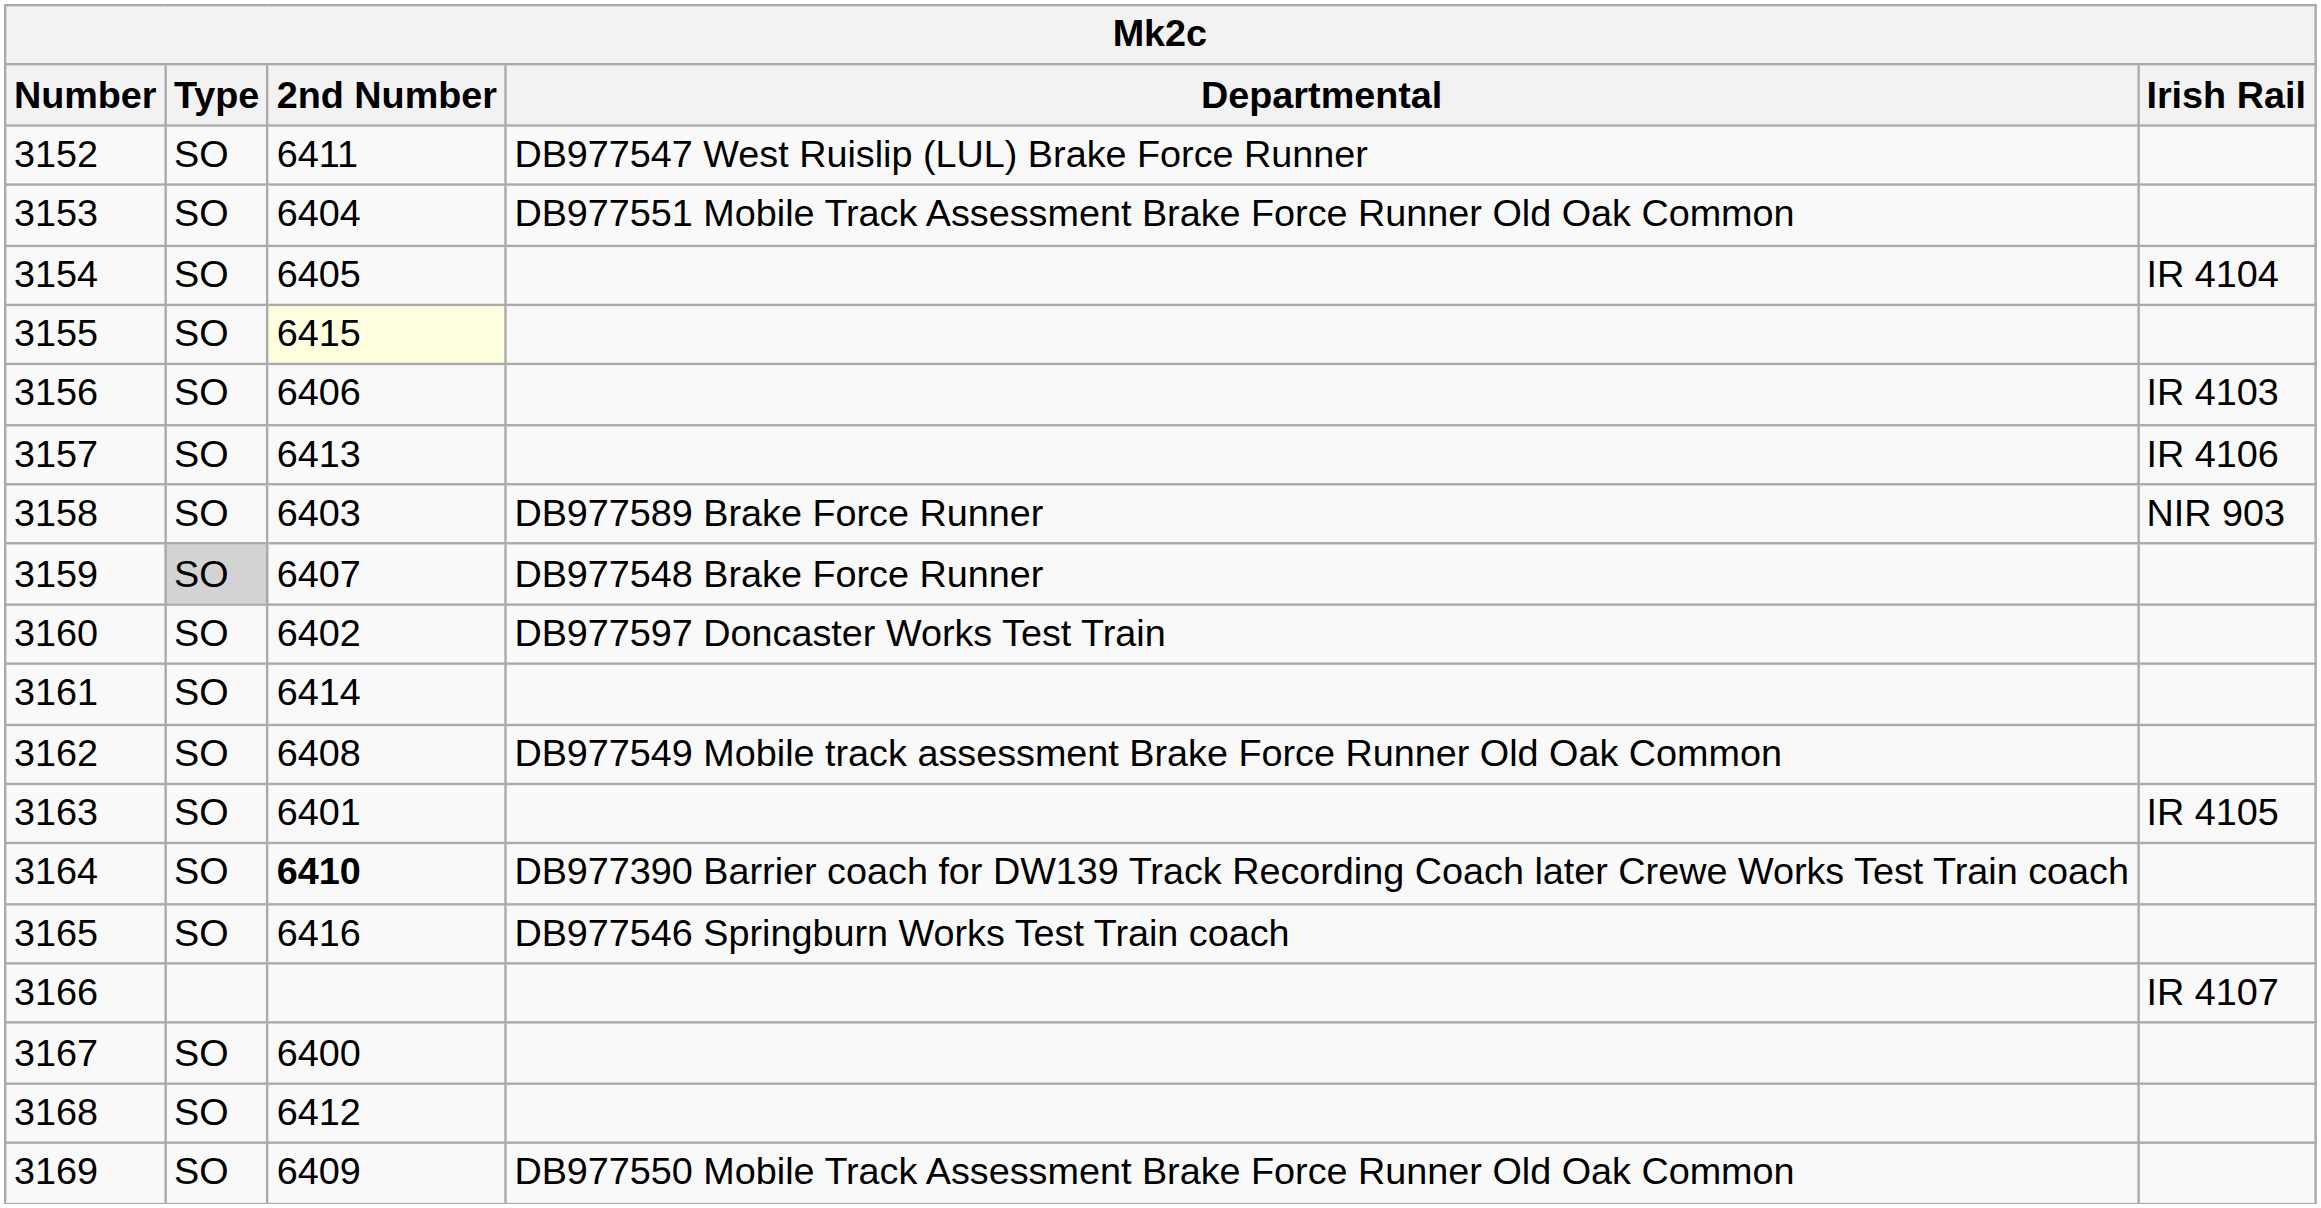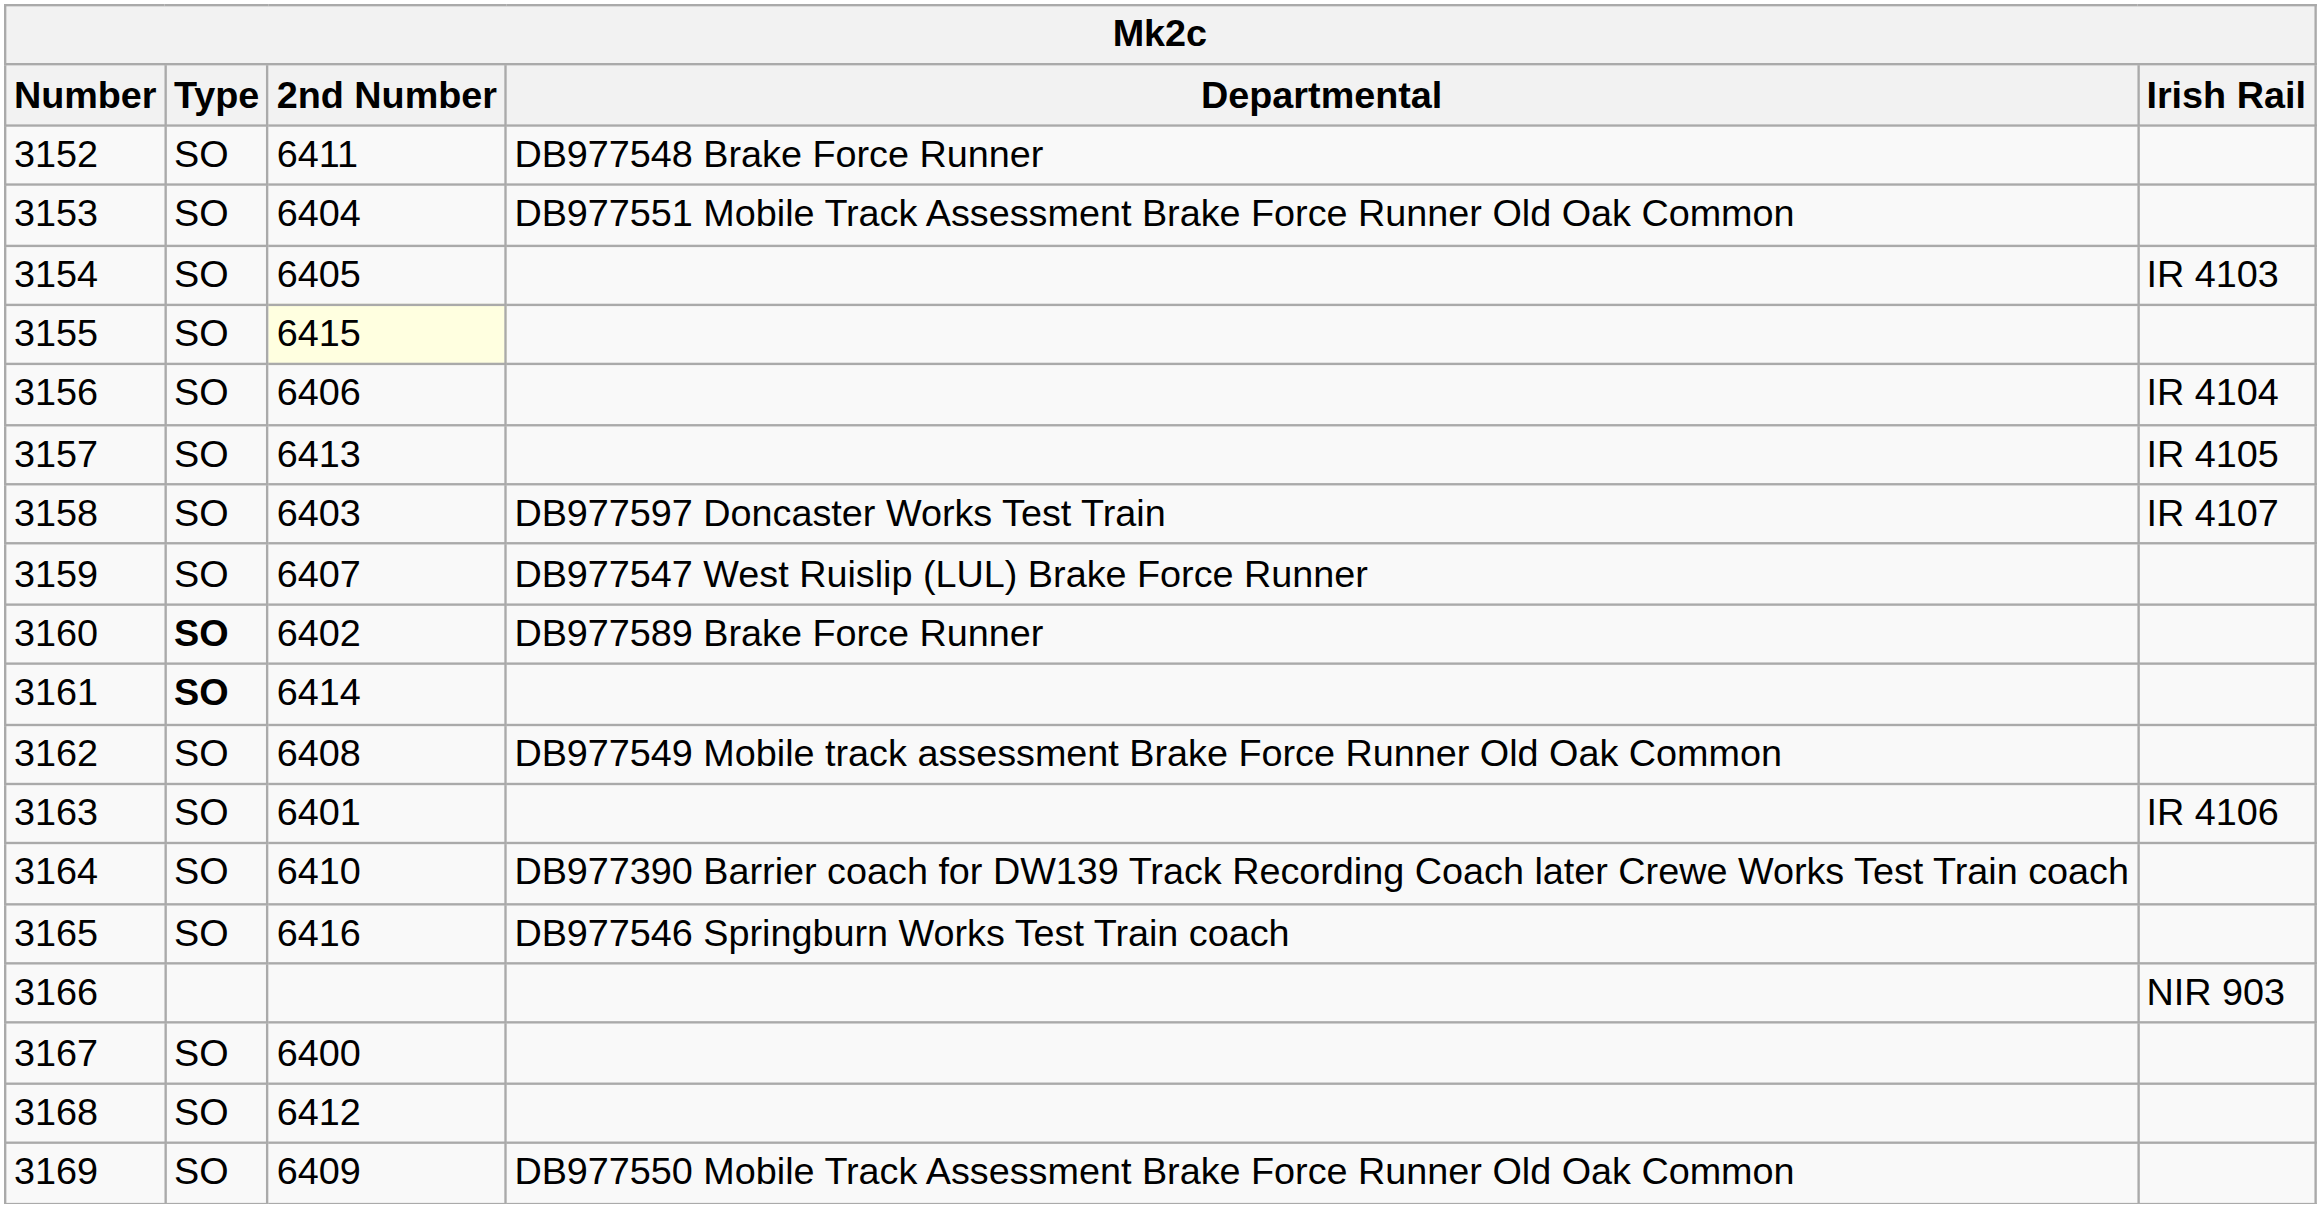3152 | Departmental: DB977547 West Ruislip (LUL) Brake Force Runner -> DB977548 Brake Force Runner
3154 | Irish Rail: IR 4104 -> IR 4103
3156 | Irish Rail: IR 4103 -> IR 4104
3157 | Irish Rail: IR 4106 -> IR 4105
3158 | Departmental: DB977589 Brake Force Runner -> DB977597 Doncaster Works Test Train
3158 | Irish Rail: NIR 903 -> IR 4107
3159 | Type: lightgrey background -> no background
3159 | Departmental: DB977548 Brake Force Runner -> DB977547 West Ruislip (LUL) Brake Force Runner
3160 | Type: normal -> bold
3160 | Departmental: DB977597 Doncaster Works Test Train -> DB977589 Brake Force Runner
3161 | Type: normal -> bold
3163 | Irish Rail: IR 4105 -> IR 4106
3164 | 2nd Number: bold -> normal
3166 | Irish Rail: IR 4107 -> NIR 903
